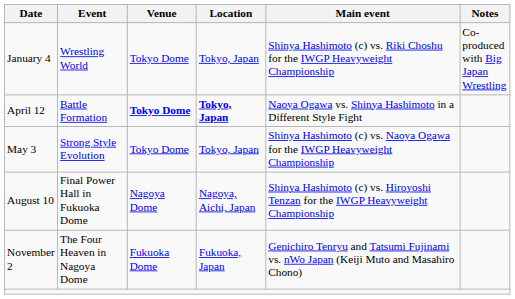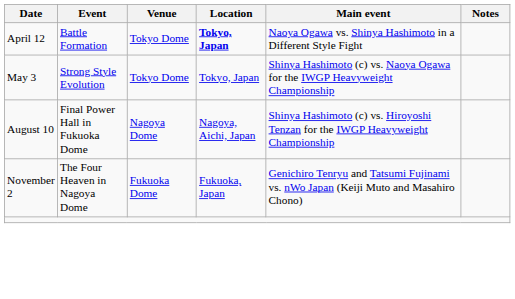- row: January 4 | Wrestling World | Tokyo Dome | Tokyo, Japan | Shinya Hashimoto (c) vs. Riki Choshu for the IWGP Heavyweight Championship | Co-produced with Big Japan Wrestling
April 12 | Venue: bold -> normal
